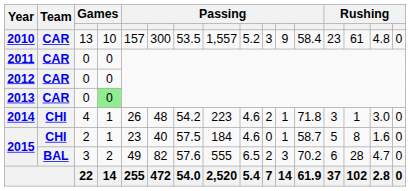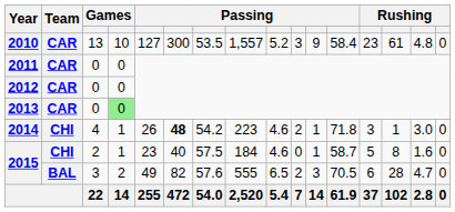2010 | column 5: 157 -> 127
2014 | column 6: normal -> bold
2015 / 3 | column 12: 70.2 -> 70.5
